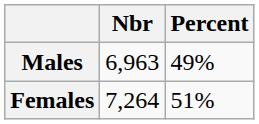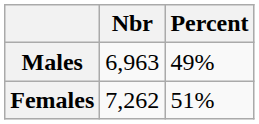Females | Nbr: 7,264 -> 7,262
